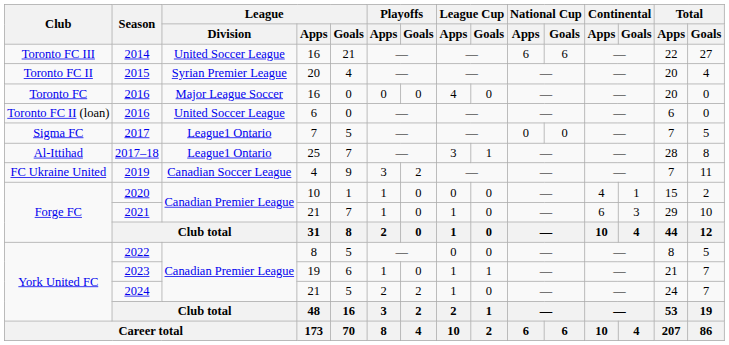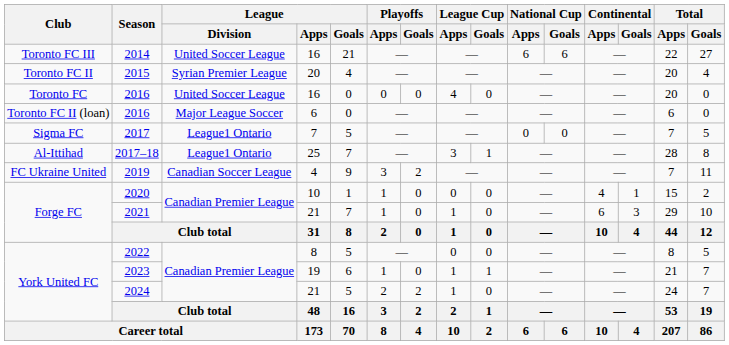2016 / 16 | League / Division: Major League Soccer -> United Soccer League
2016 / 6 | League / Division: United Soccer League -> Major League Soccer
